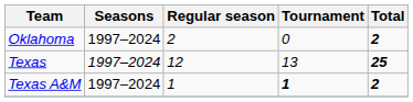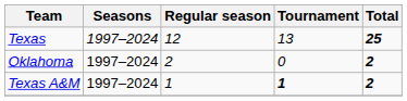rows swapped: Oklahoma <-> Texas
